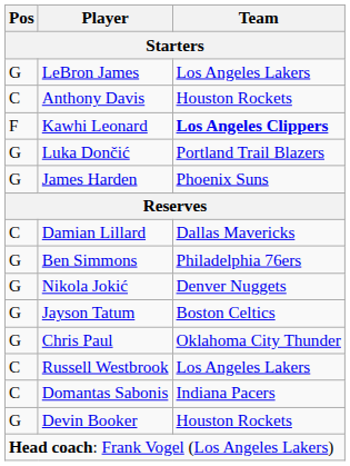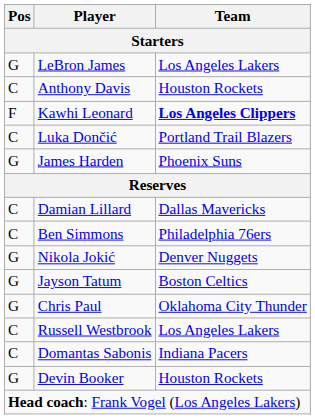Luka Dončić | Pos: G -> C
Ben Simmons | Pos: G -> C
